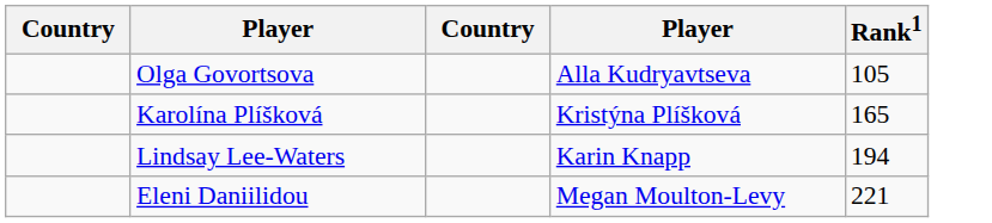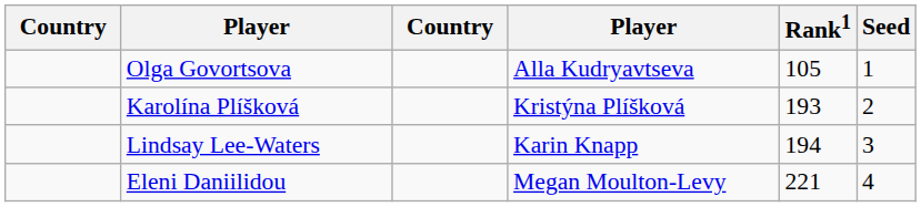+ column: Seed | 1 | 2 | 3 | 4
Karolína Plíšková | Rank1: 165 -> 193
